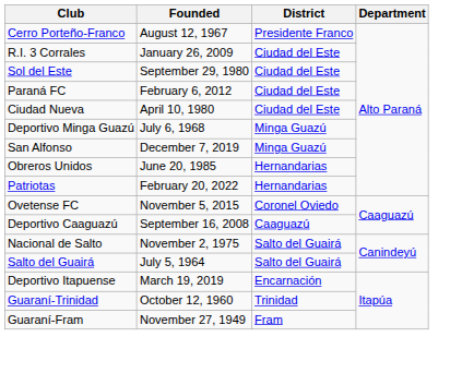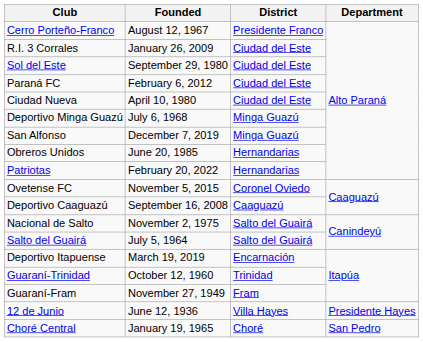+ row: 12 de Junio | June 12, 1936 | Villa Hayes | Presidente Hayes
+ row: Choré Central | January 19, 1965 | Choré | San Pedro
